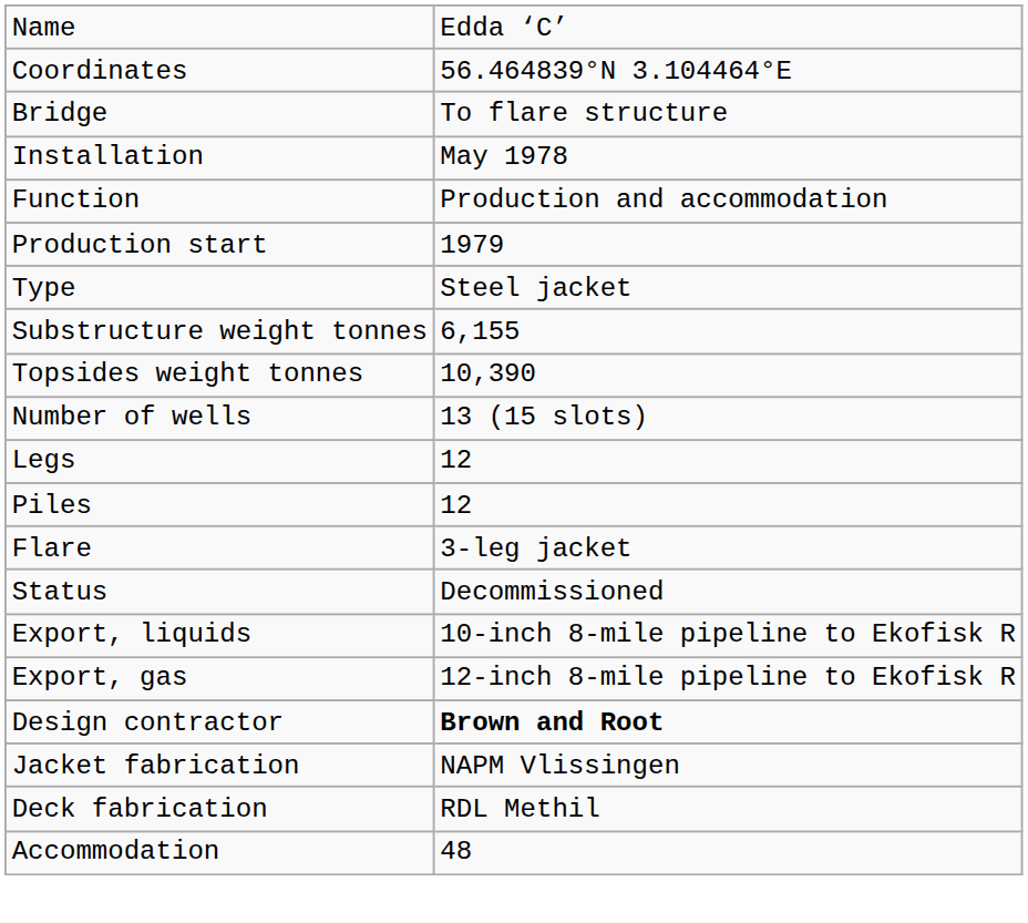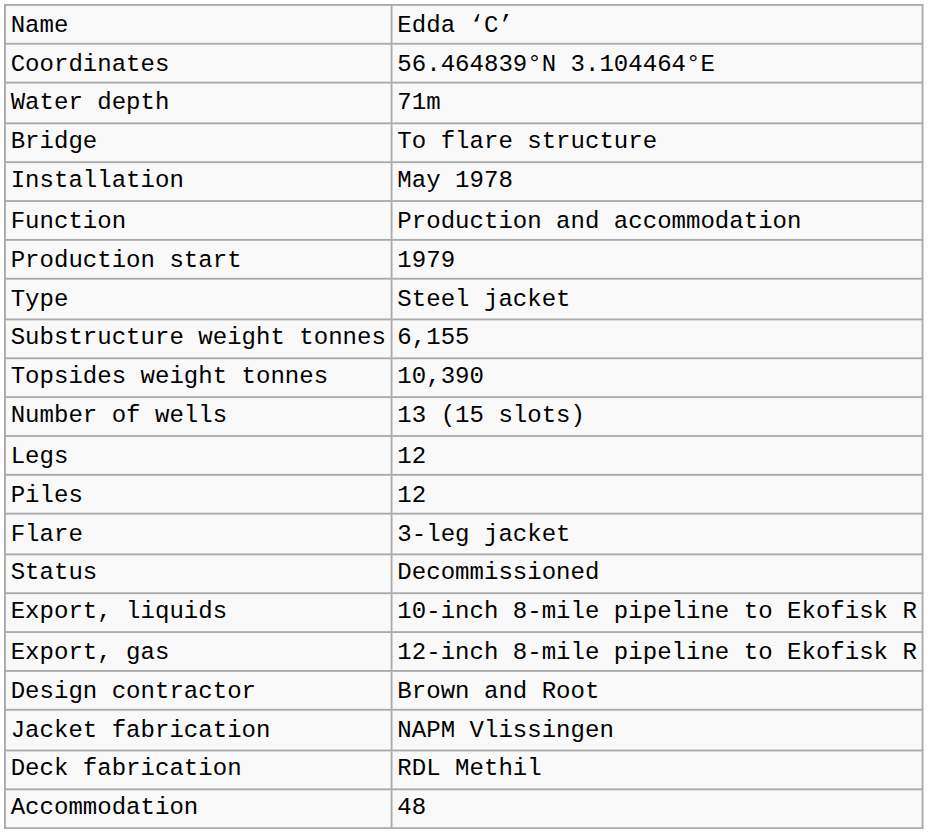+ row: Water depth | 71m
Design contractor | column 2: bold -> normal
